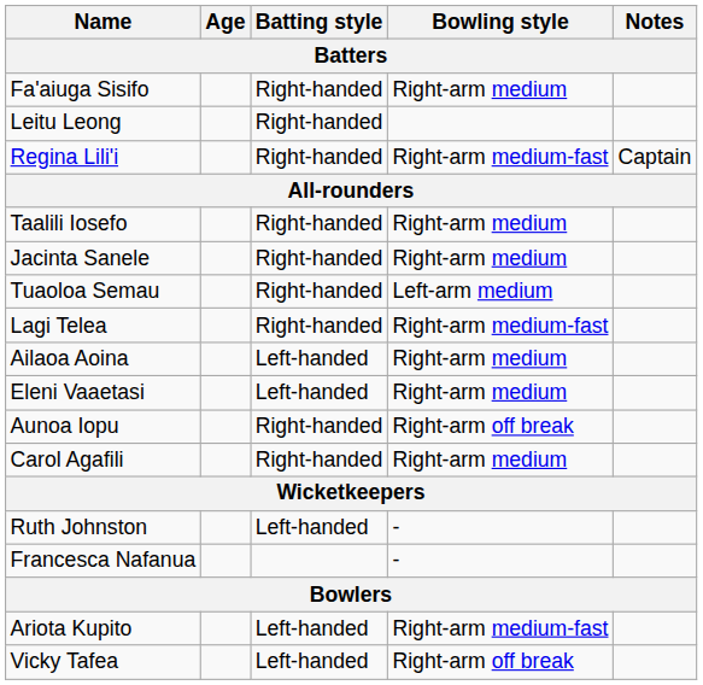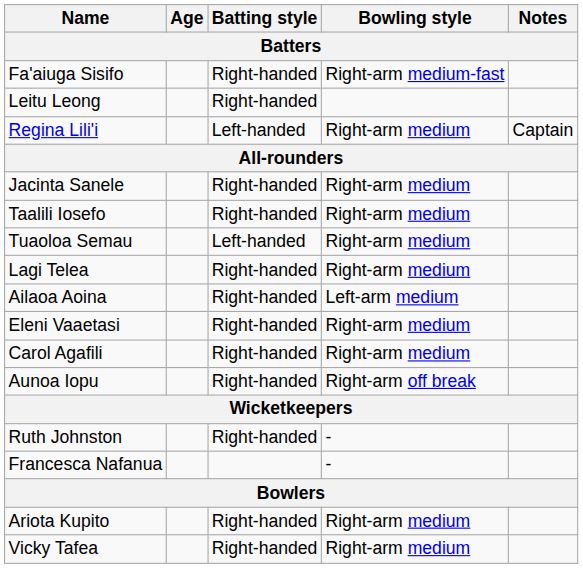Fa'aiuga Sisifo | Bowling style: Right-arm medium -> Right-arm medium-fast
Regina Lili'i | Batting style: Right-handed -> Left-handed
Regina Lili'i | Bowling style: Right-arm medium-fast -> Right-arm medium
rows swapped: Jacinta Sanele <-> Taalili Iosefo
Tuaoloa Semau | Batting style: Right-handed -> Left-handed
Tuaoloa Semau | Bowling style: Left-arm medium -> Right-arm medium
Lagi Telea | Bowling style: Right-arm medium-fast -> Right-arm medium
Ailaoa Aoina | Batting style: Left-handed -> Right-handed
Ailaoa Aoina | Bowling style: Right-arm medium -> Left-arm medium
Eleni Vaaetasi | Batting style: Left-handed -> Right-handed
rows swapped: Aunoa Iopu <-> Carol Agafili
Ruth Johnston | Batting style: Left-handed -> Right-handed
Ariota Kupito | Batting style: Left-handed -> Right-handed
Ariota Kupito | Bowling style: Right-arm medium-fast -> Right-arm medium
Vicky Tafea | Batting style: Left-handed -> Right-handed
Vicky Tafea | Bowling style: Right-arm off break -> Right-arm medium
